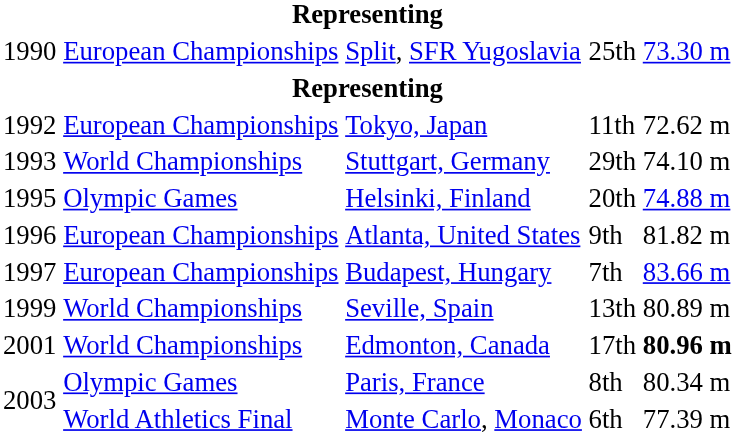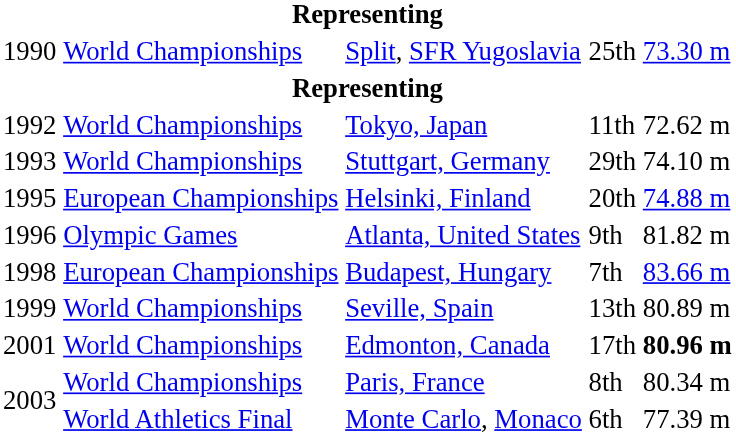Split, SFR Yugoslavia | column 2: European Championships -> World Championships
Tokyo, Japan | column 2: European Championships -> World Championships
Helsinki, Finland | column 2: Olympic Games -> European Championships
Atlanta, United States | column 2: European Championships -> Olympic Games
Budapest, Hungary | column 1: 1997 -> 1998
Paris, France | column 2: Olympic Games -> World Championships
